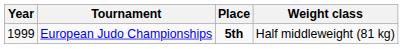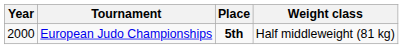European Judo Championships | Year: 1999 -> 2000
